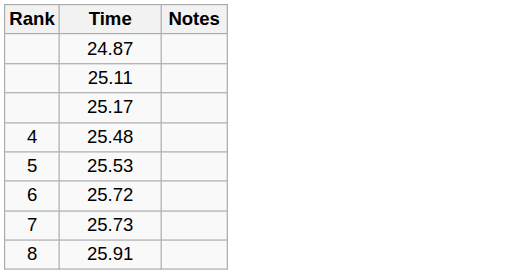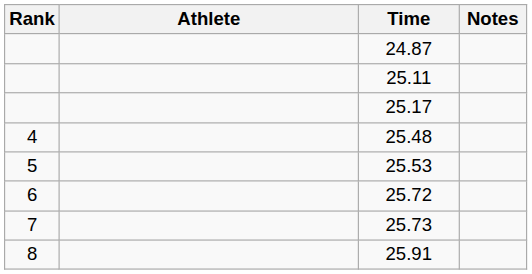+ column: Athlete
